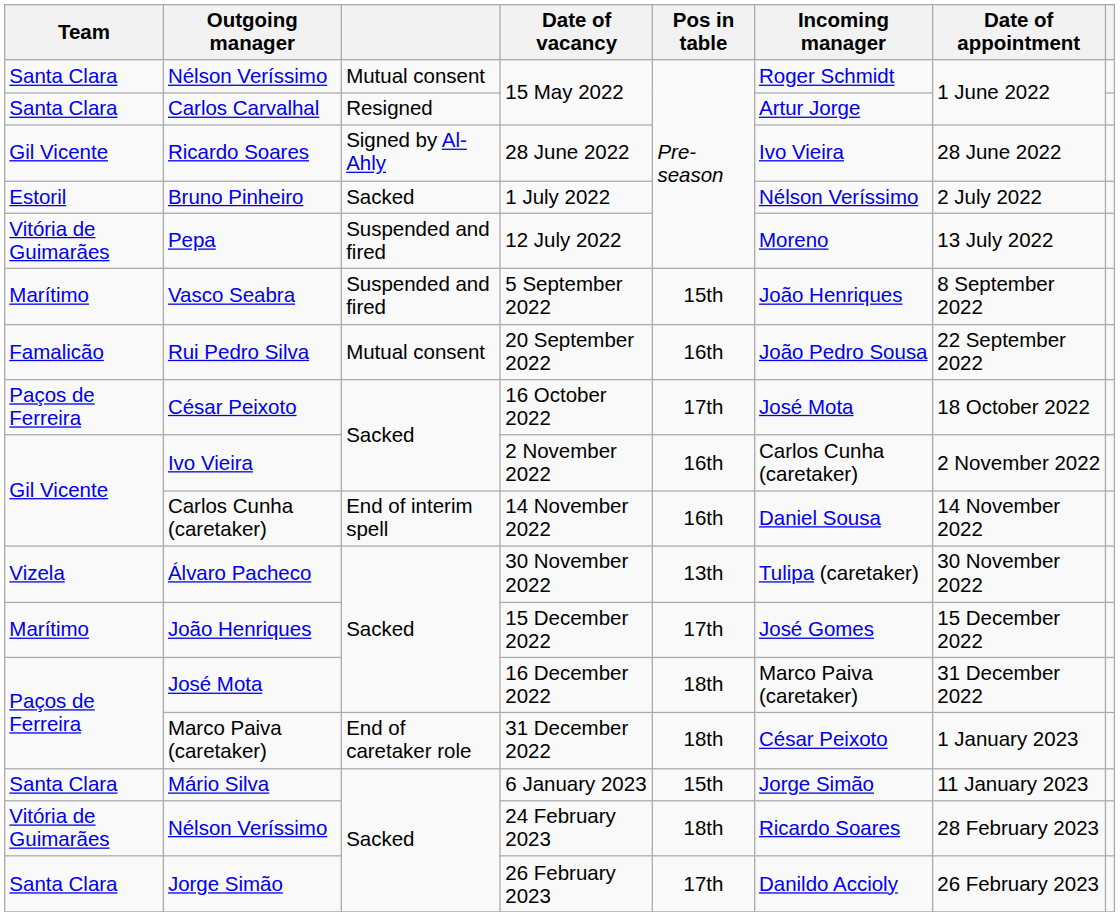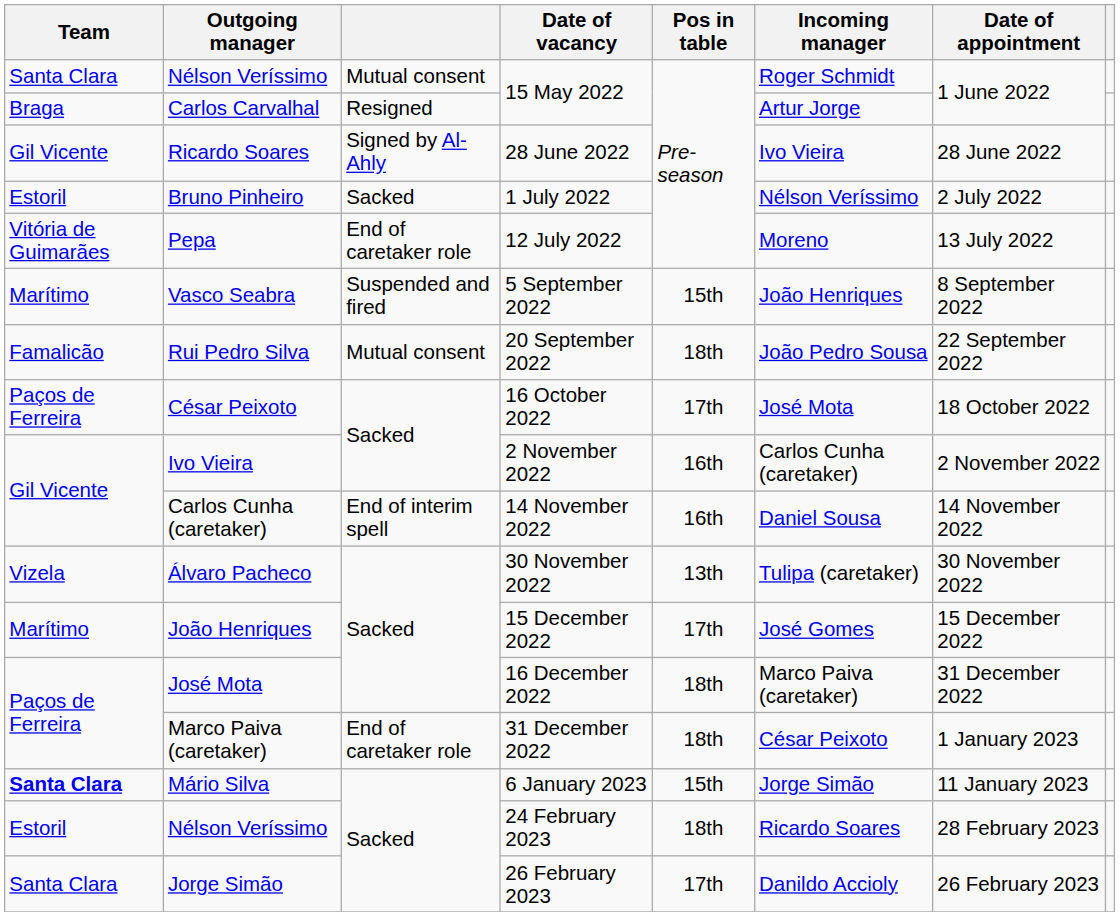Carlos Carvalhal | Team: Santa Clara -> Braga
Pepa | column 3: Suspended and fired -> End of caretaker role
Rui Pedro Silva | Pos in table: 16th -> 18th
Mário Silva | Team: normal -> bold
Nélson Veríssimo / 24 February 2023 | Team: Vitória de Guimarães -> Estoril
